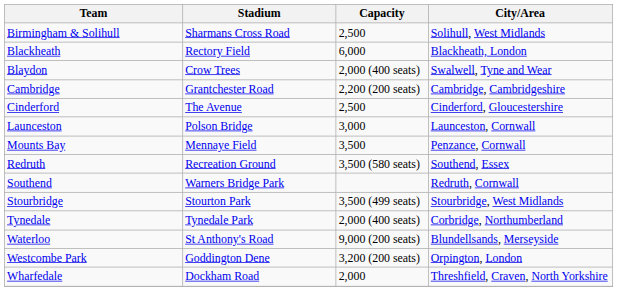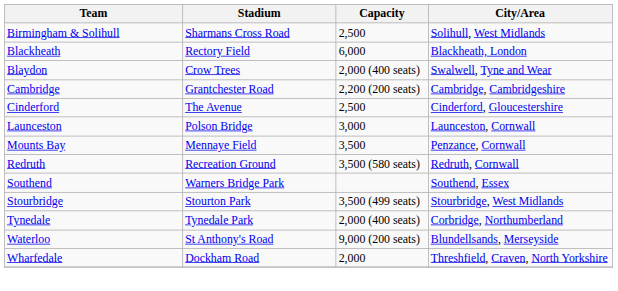Redruth | City/Area: Southend, Essex -> Redruth, Cornwall
Southend | City/Area: Redruth, Cornwall -> Southend, Essex
- row: Westcombe Park | Goddington Dene | 3,200 (200 seats) | Orpington, London
